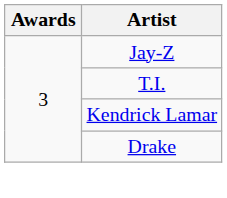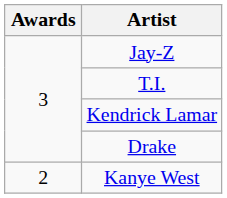+ row: 2 | Kanye West
